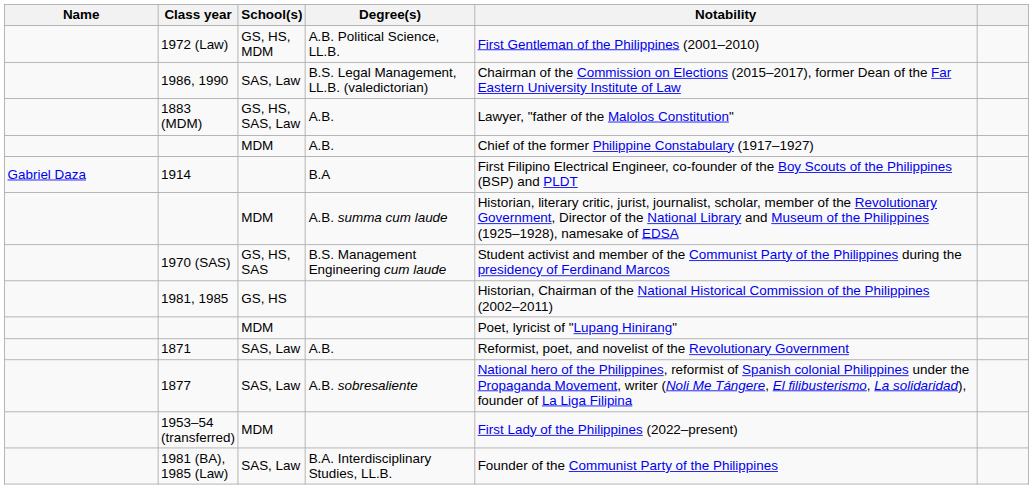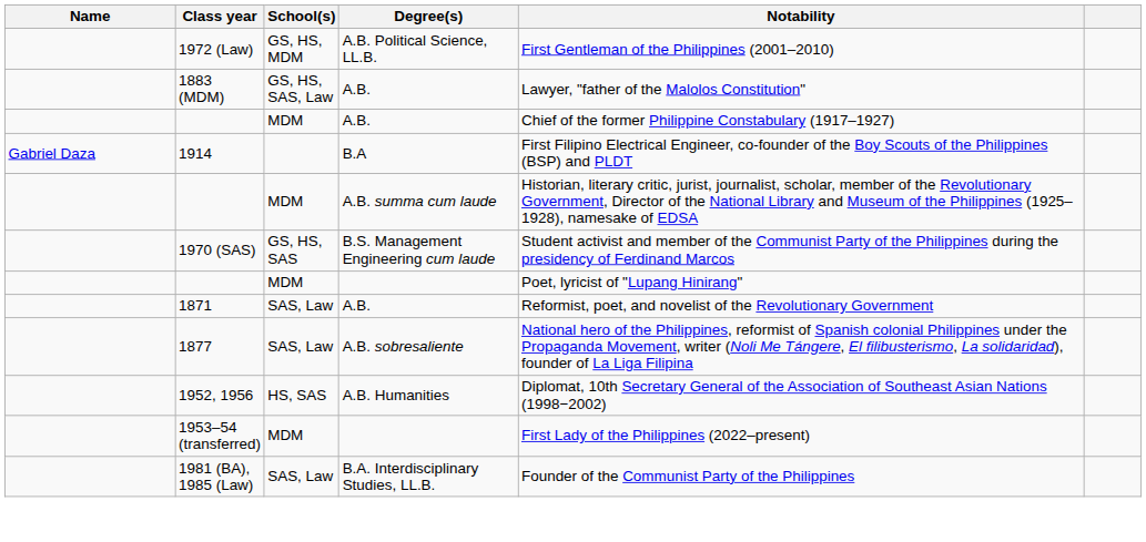- row: 1986, 1990 | SAS, Law | B.S. Legal Management, LL.B. (valedictorian) | Chairman of the Commission on Elections (2015–2017), former Dean of the Far Eastern University Institute of Law
- row: 1981, 1985 | GS, HS | Historian, Chairman of the National Historical Commission of the Philippines (2002–2011)
+ row: 1952, 1956 | HS, SAS | A.B. Humanities | Diplomat, 10th Secretary General of the Association of Southeast Asian Nations (1998−2002)
